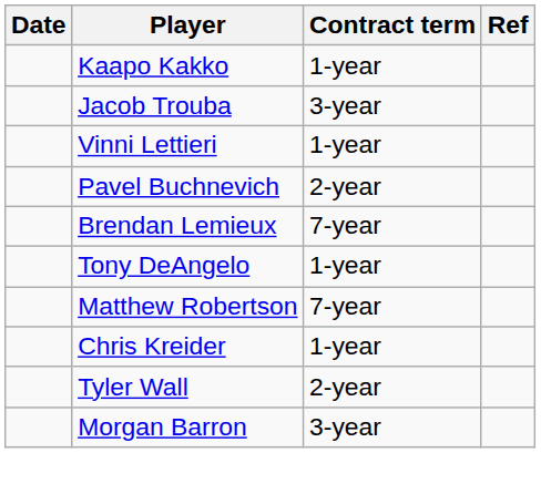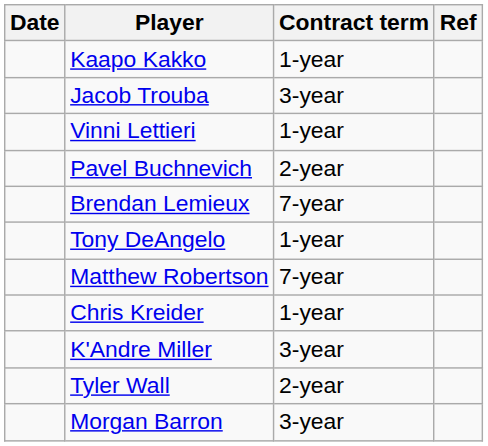+ row: K'Andre Miller | 3-year
